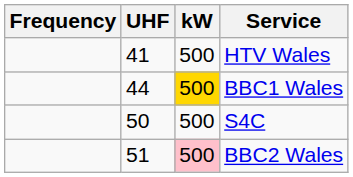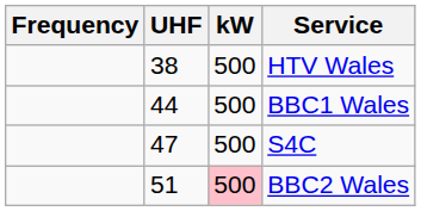HTV Wales | UHF: 41 -> 38
BBC1 Wales | kW: gold background -> no background
S4C | UHF: 50 -> 47
